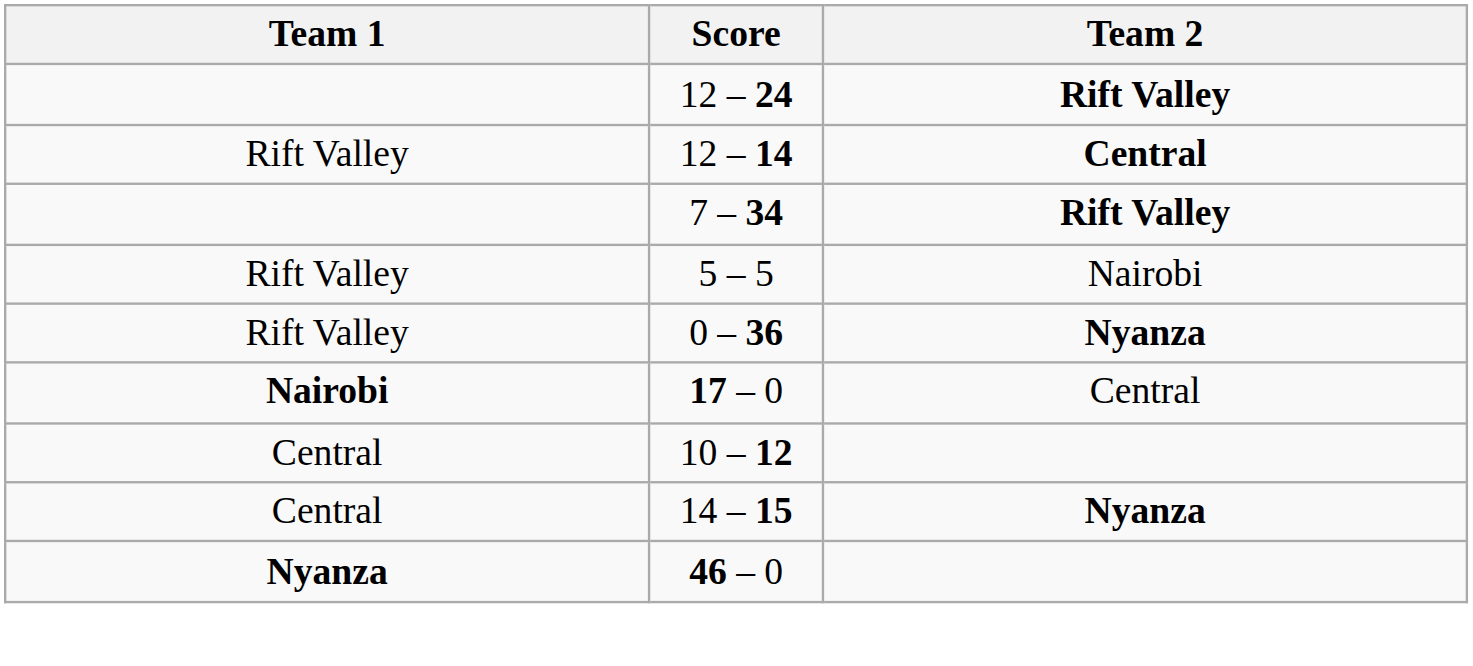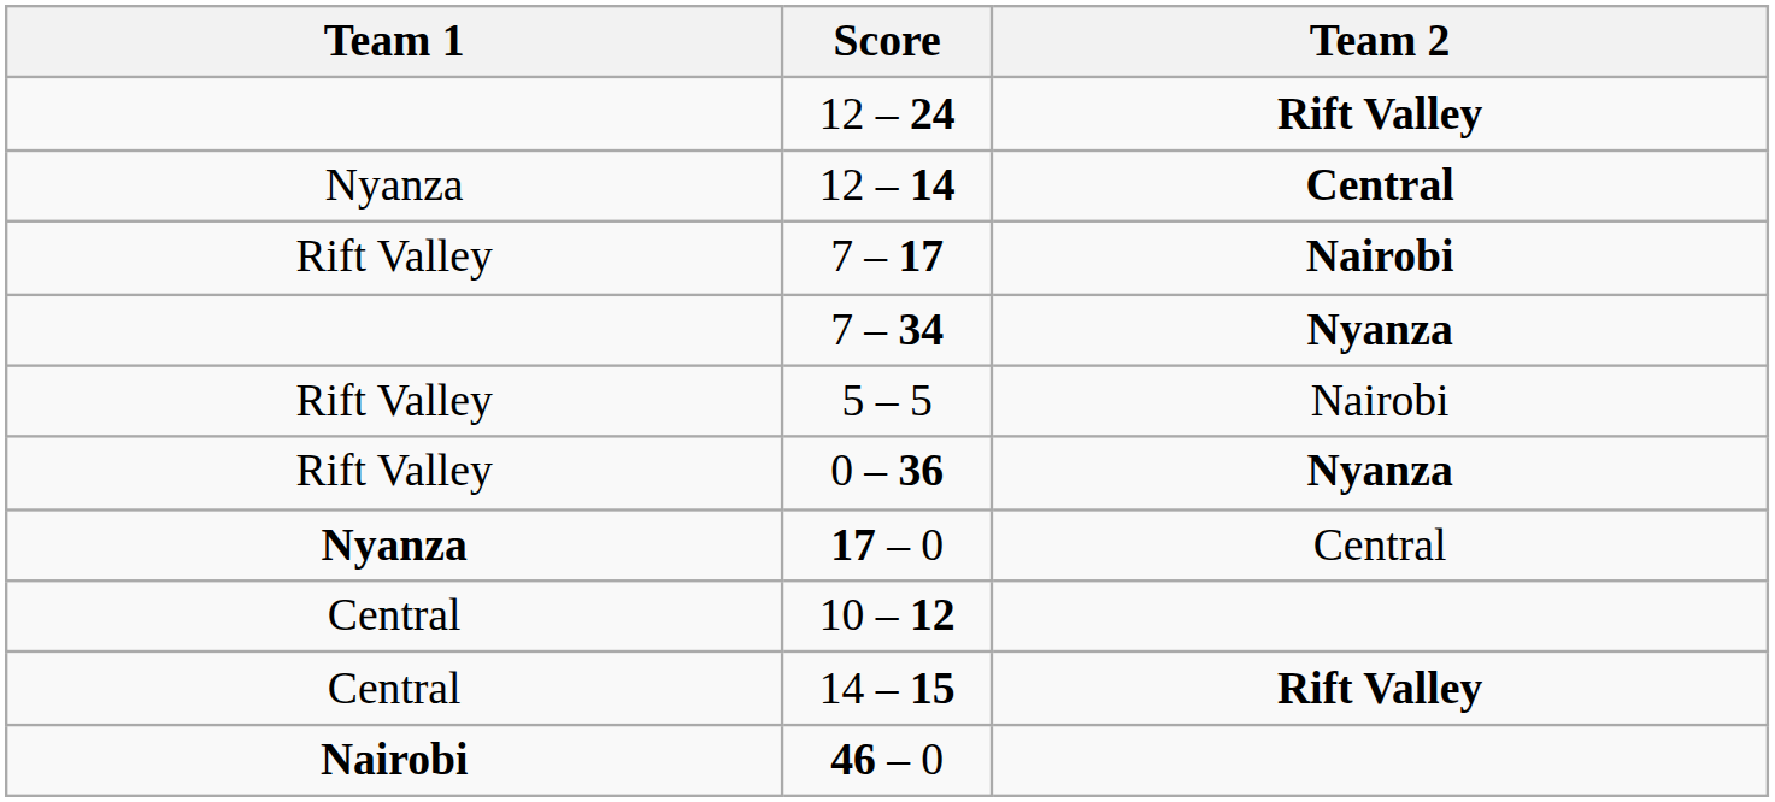12 – 14 | Team 1: Rift Valley -> Nyanza
+ row: Rift Valley | 7 – 17 | Nairobi
7 – 34 | Team 2: Rift Valley -> Nyanza
17 – 0 | Team 1: Nairobi -> Nyanza
14 – 15 | Team 2: Nyanza -> Rift Valley
46 – 0 | Team 1: Nyanza -> Nairobi
